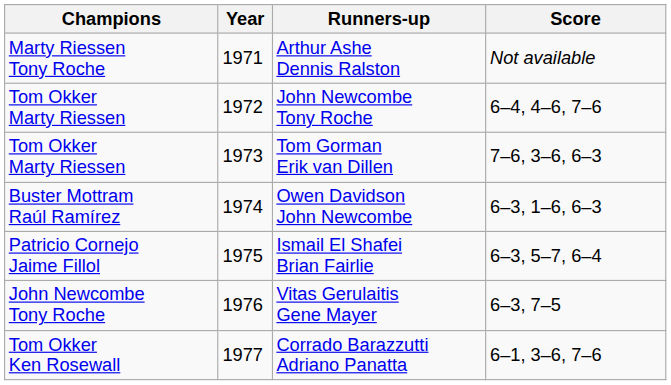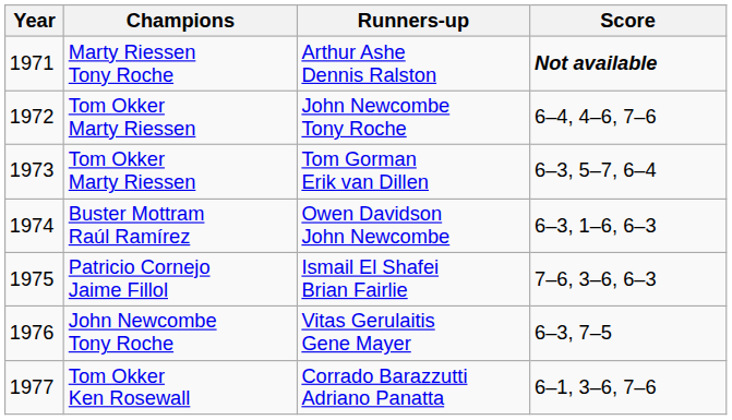columns swapped: Year <-> Champions
Arthur Ashe Dennis Ralston | Score: normal -> bold
Tom Gorman Erik van Dillen | Score: 7–6, 3–6, 6–3 -> 6–3, 5–7, 6–4
Ismail El Shafei Brian Fairlie | Score: 6–3, 5–7, 6–4 -> 7–6, 3–6, 6–3
